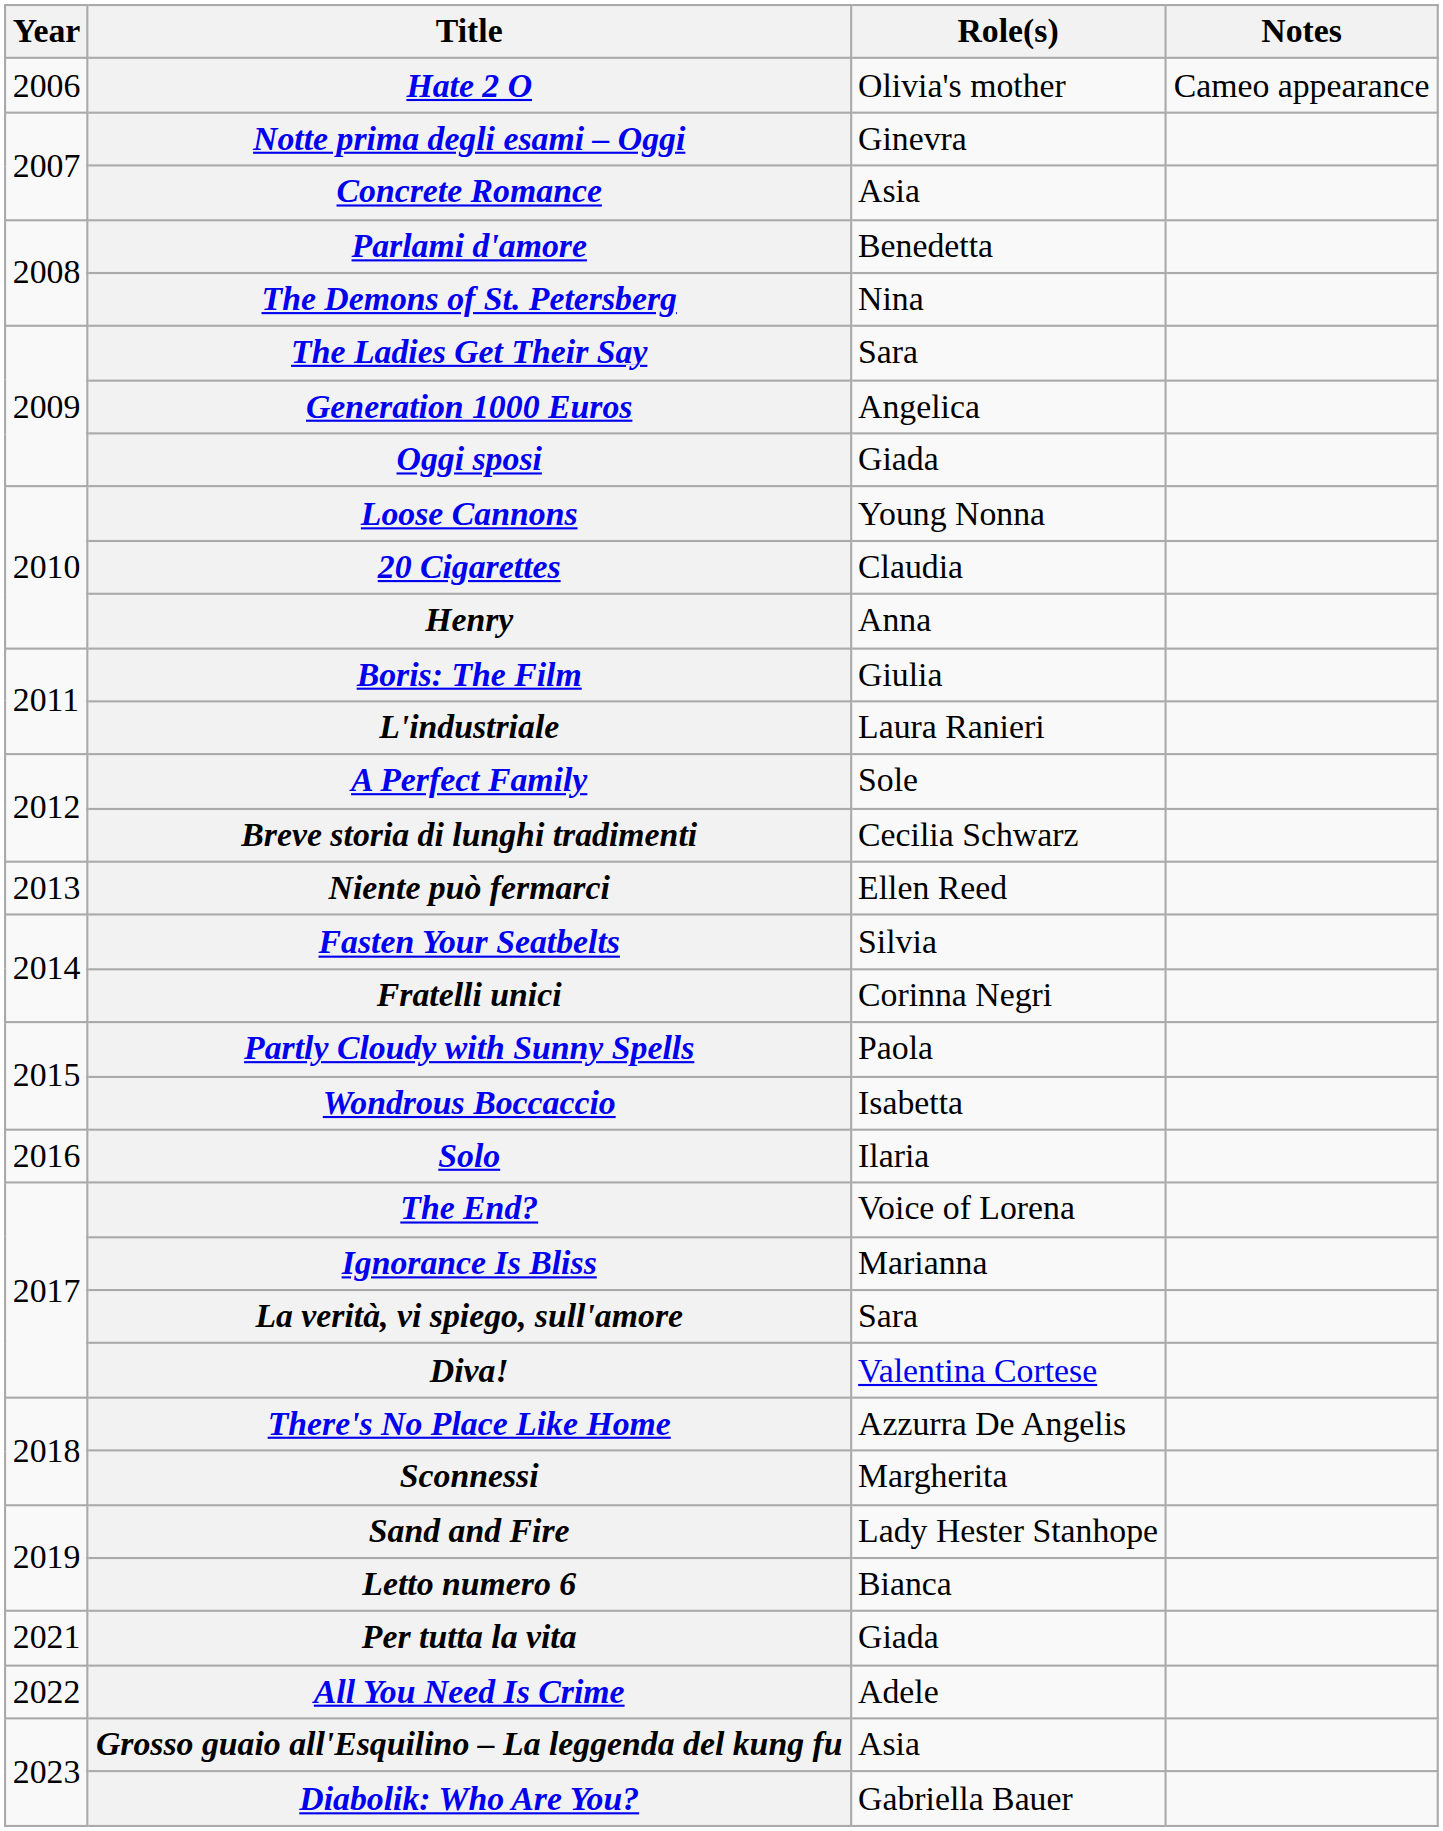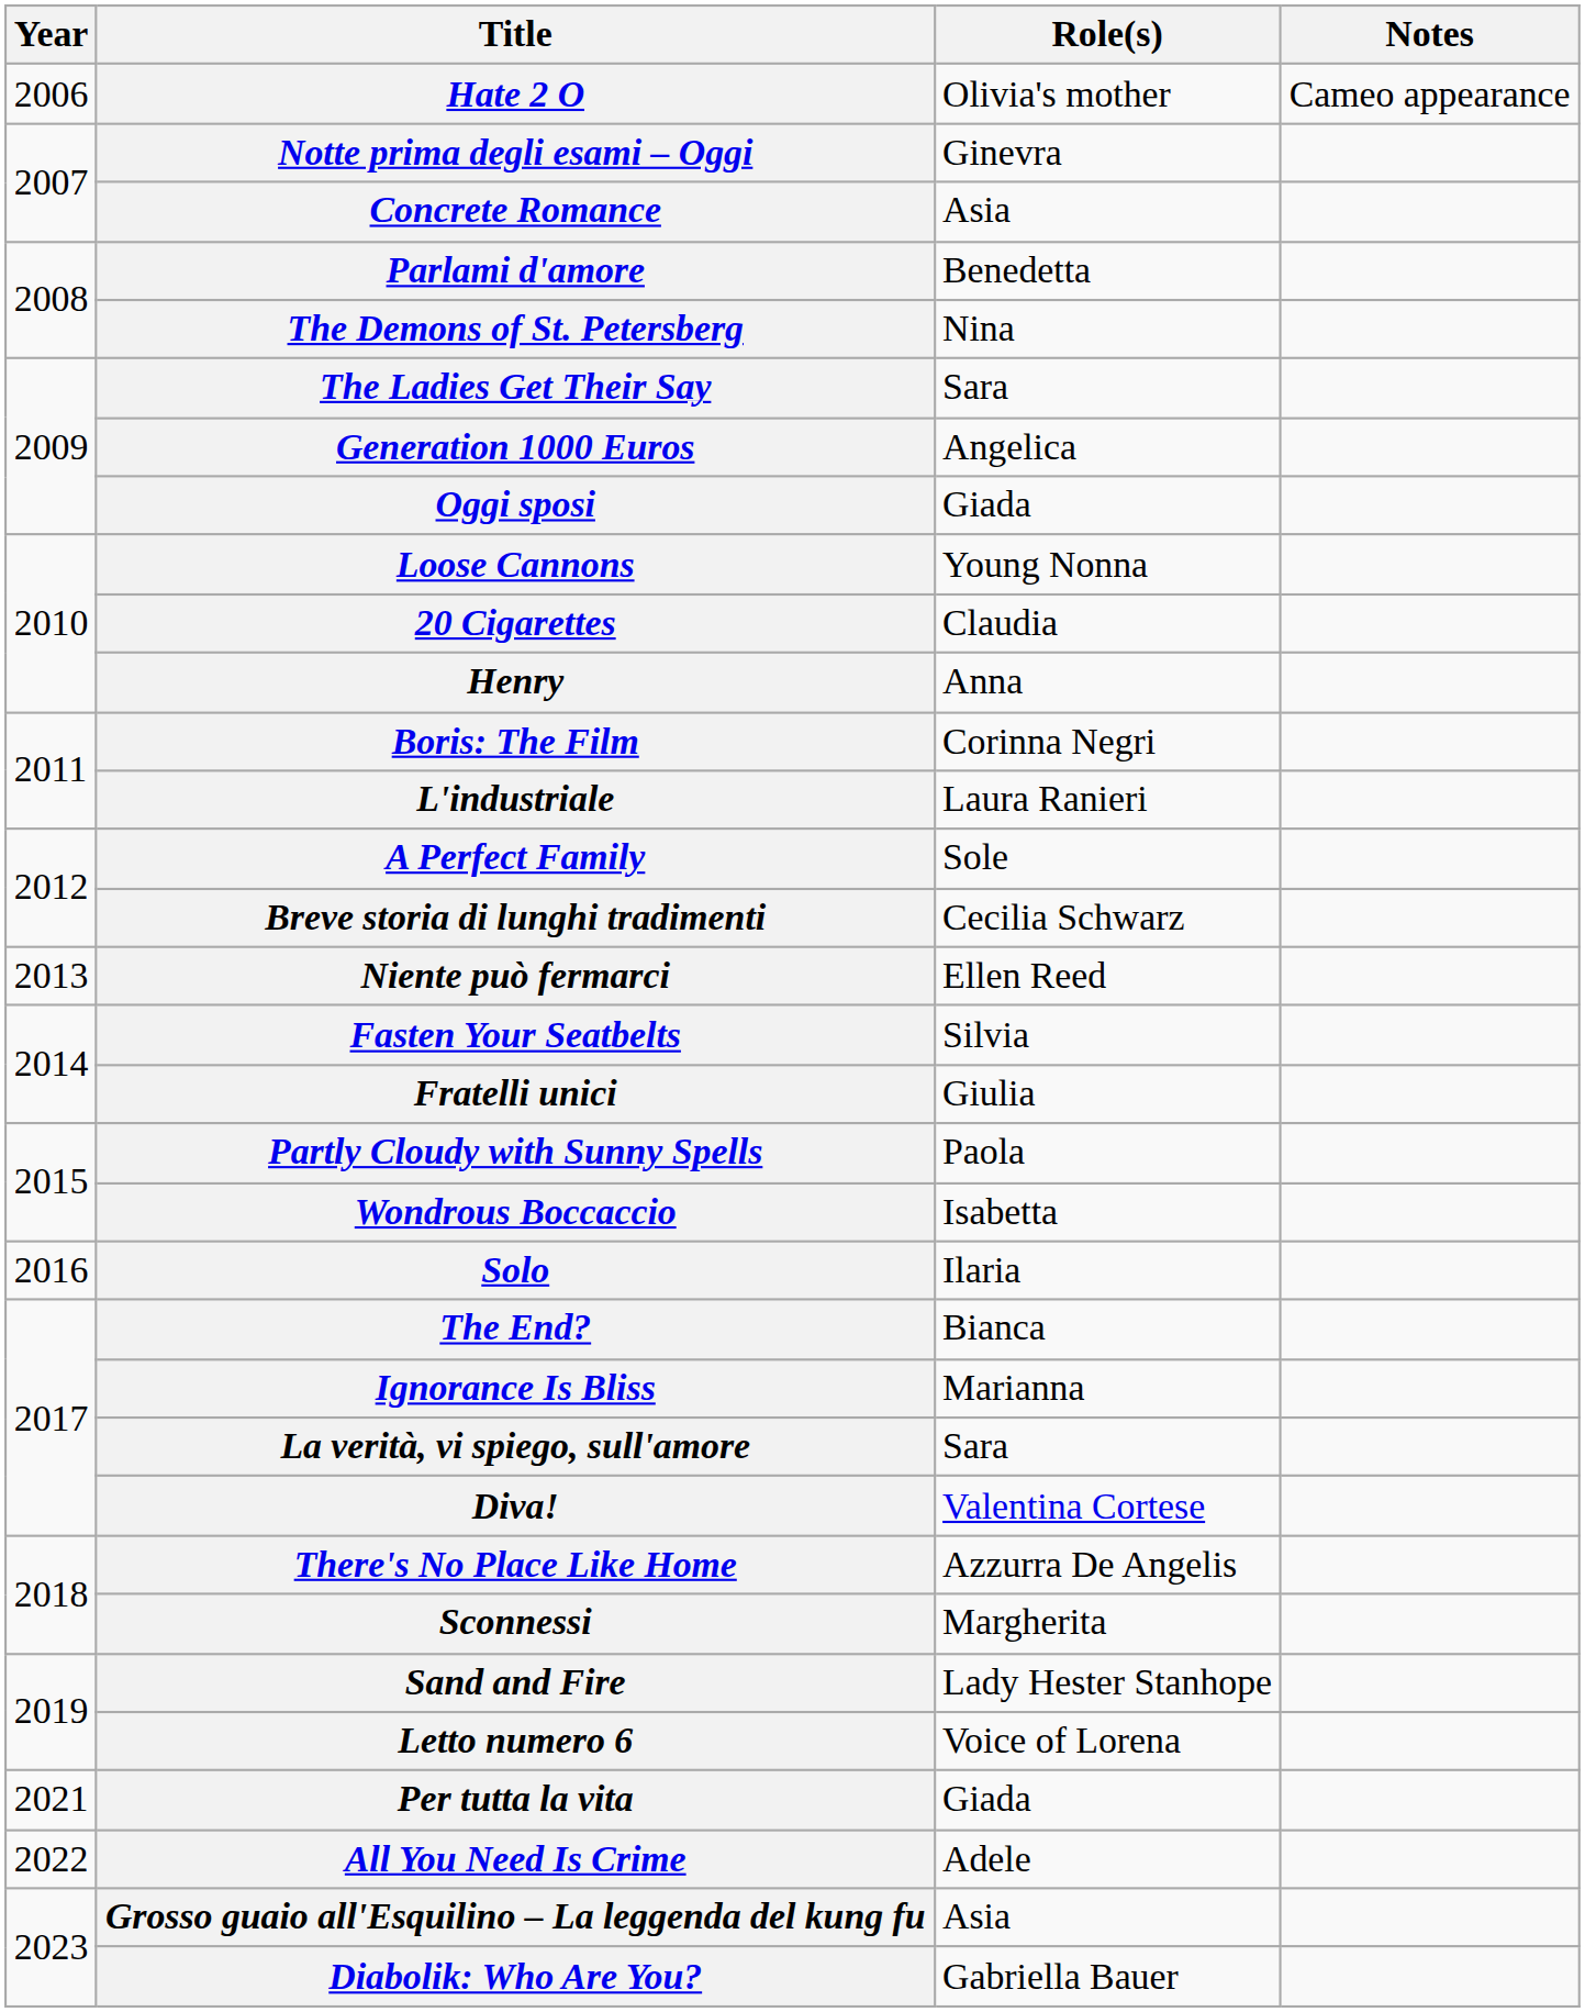Boris: The Film | Role(s): Giulia -> Corinna Negri
Fratelli unici | Role(s): Corinna Negri -> Giulia
The End? | Role(s): Voice of Lorena -> Bianca
Letto numero 6 | Role(s): Bianca -> Voice of Lorena
